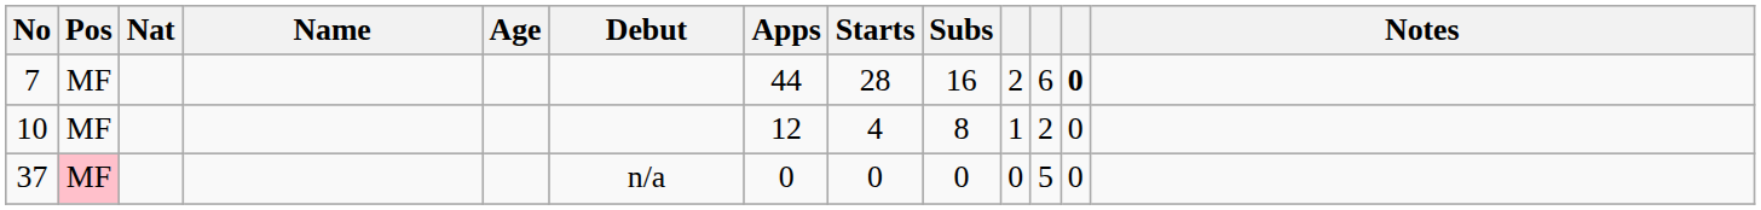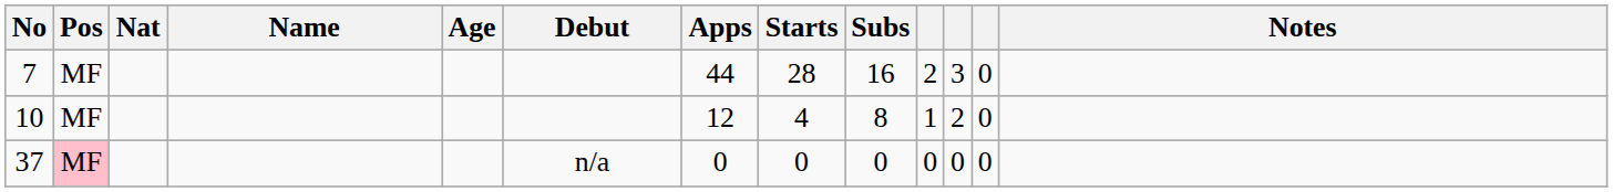7 | column 11: 6 -> 3
7 | column 12: bold -> normal
37 | column 11: 5 -> 0
